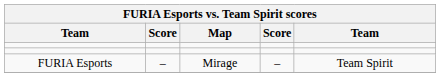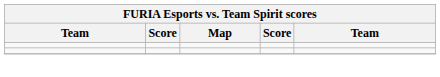- row: FURIA Esports | – | Mirage | – | Team Spirit
